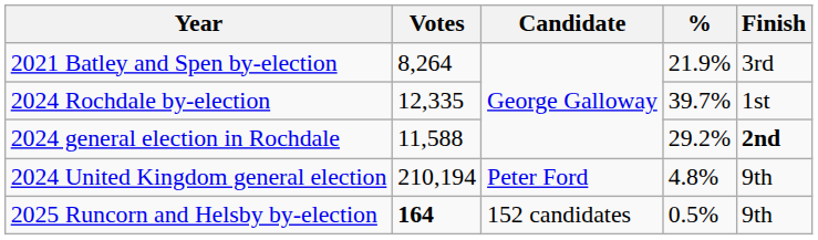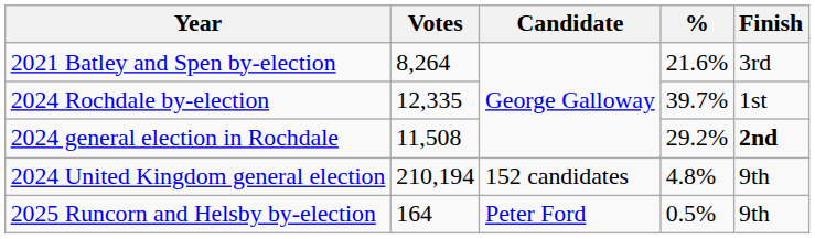2021 Batley and Spen by-election | %: 21.9% -> 21.6%
2024 general election in Rochdale | Votes: 11,588 -> 11,508
2024 United Kingdom general election | Candidate: Peter Ford -> 152 candidates
2025 Runcorn and Helsby by-election | Votes: bold -> normal
2025 Runcorn and Helsby by-election | Candidate: 152 candidates -> Peter Ford
